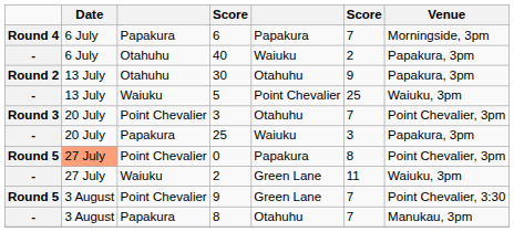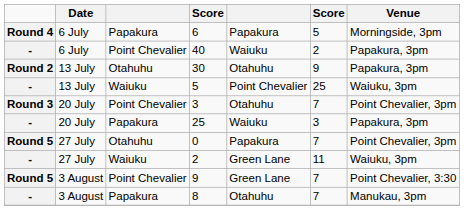6 | column 6: 7 -> 5
40 | column 3: Otahuhu -> Point Chevalier
0 | Date: lightsalmon background -> no background
0 | column 3: Point Chevalier -> Otahuhu
0 | column 6: 8 -> 7
